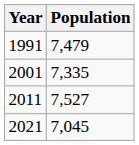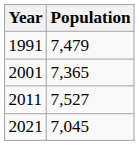2001 | Population: 7,335 -> 7,365
